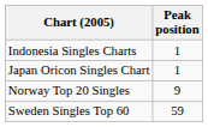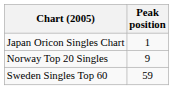- row: Indonesia Singles Charts | 1
